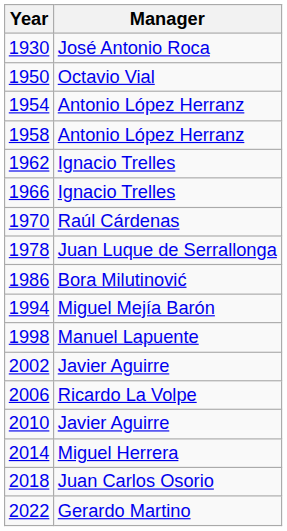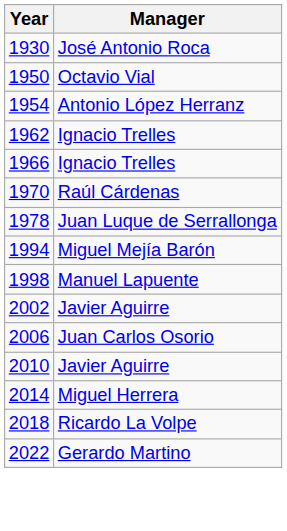- row: 1958 | Antonio López Herranz
- row: 1986 | Bora Milutinović
2006 | Manager: Ricardo La Volpe -> Juan Carlos Osorio
2018 | Manager: Juan Carlos Osorio -> Ricardo La Volpe
